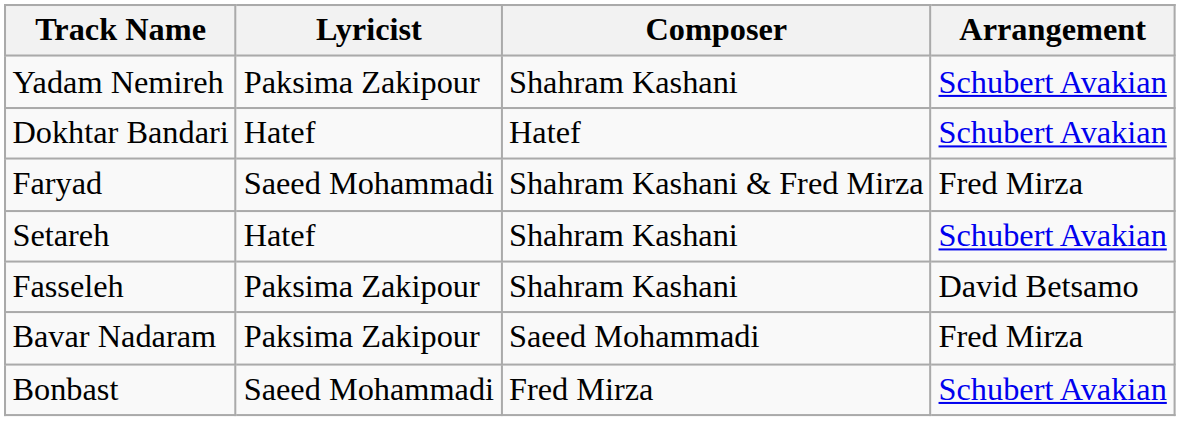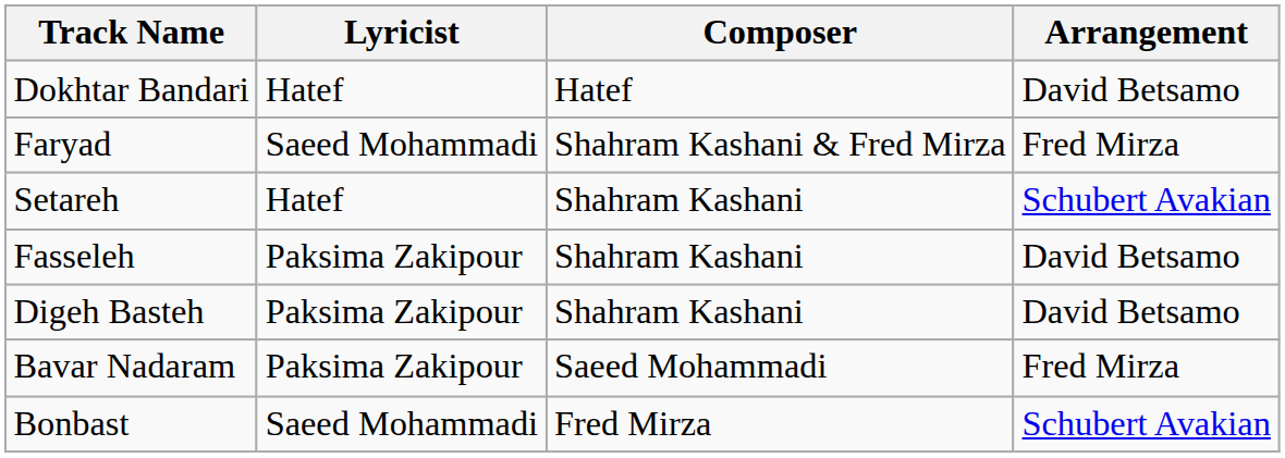- row: Yadam Nemireh | Paksima Zakipour | Shahram Kashani | Schubert Avakian
Dokhtar Bandari | Arrangement: Schubert Avakian -> David Betsamo
+ row: Digeh Basteh | Paksima Zakipour | Shahram Kashani | David Betsamo
